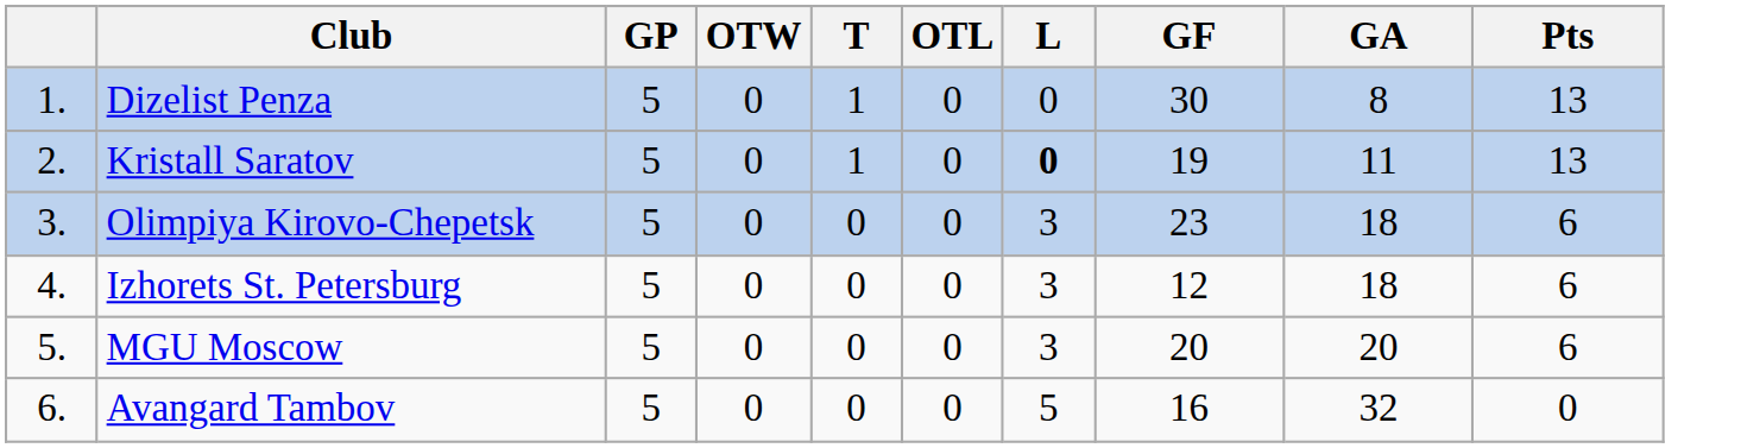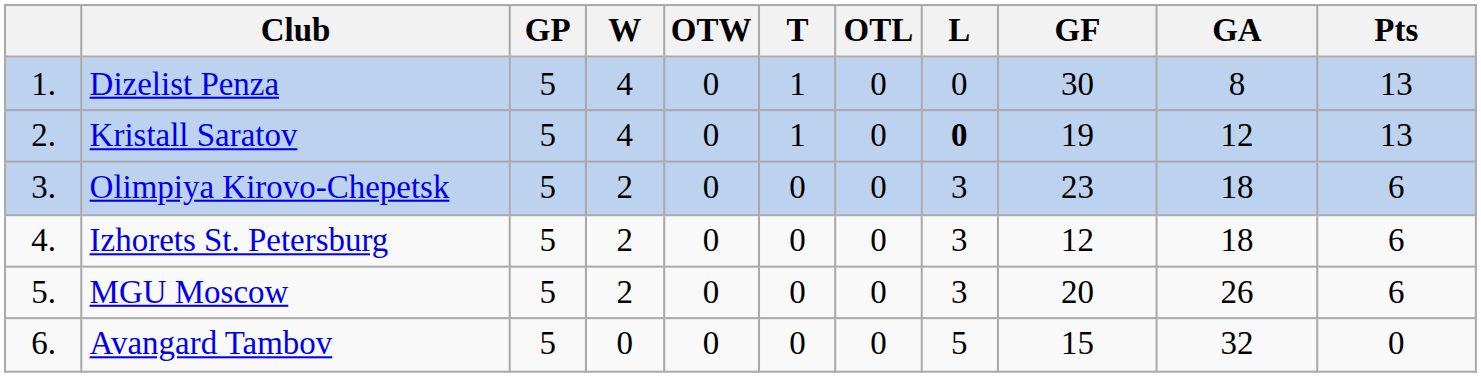+ column: W | 4 | 4 | 2 | 2 | 2 | 0
Kristall Saratov | GA: 11 -> 12
MGU Moscow | GA: 20 -> 26
Avangard Tambov | GF: 16 -> 15
